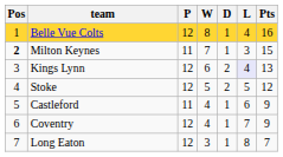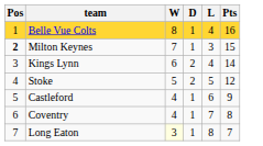- column: P | 12 | 11 | 12 | 12 | 11 | 12 | 12
Kings Lynn | L: lavender background -> no background
Kings Lynn | Pts: 13 -> 14
Coventry | Pts: 9 -> 8
Long Eaton | W: no background -> lightyellow background
